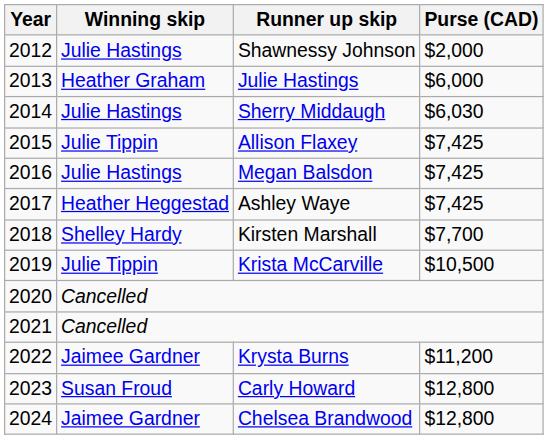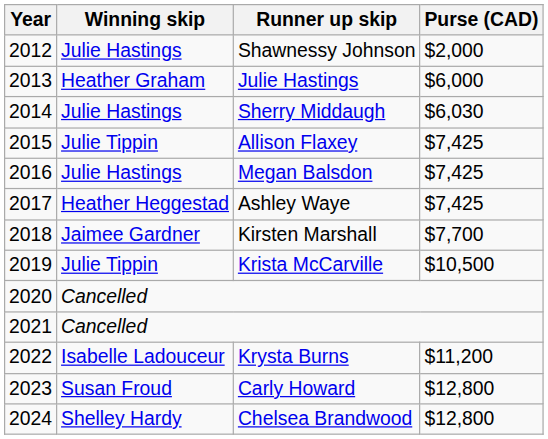Kirsten Marshall | Winning skip: Shelley Hardy -> Jaimee Gardner
Krysta Burns | Winning skip: Jaimee Gardner -> Isabelle Ladouceur
Chelsea Brandwood | Winning skip: Jaimee Gardner -> Shelley Hardy
